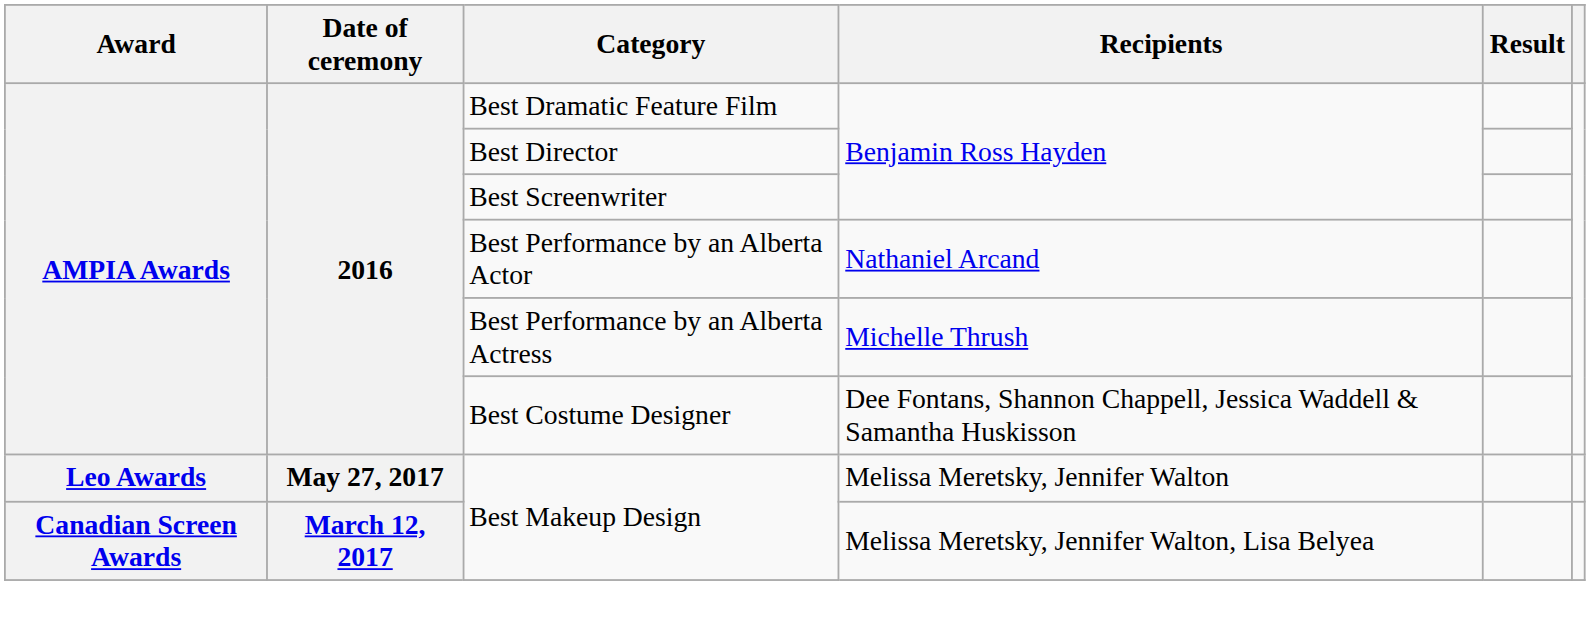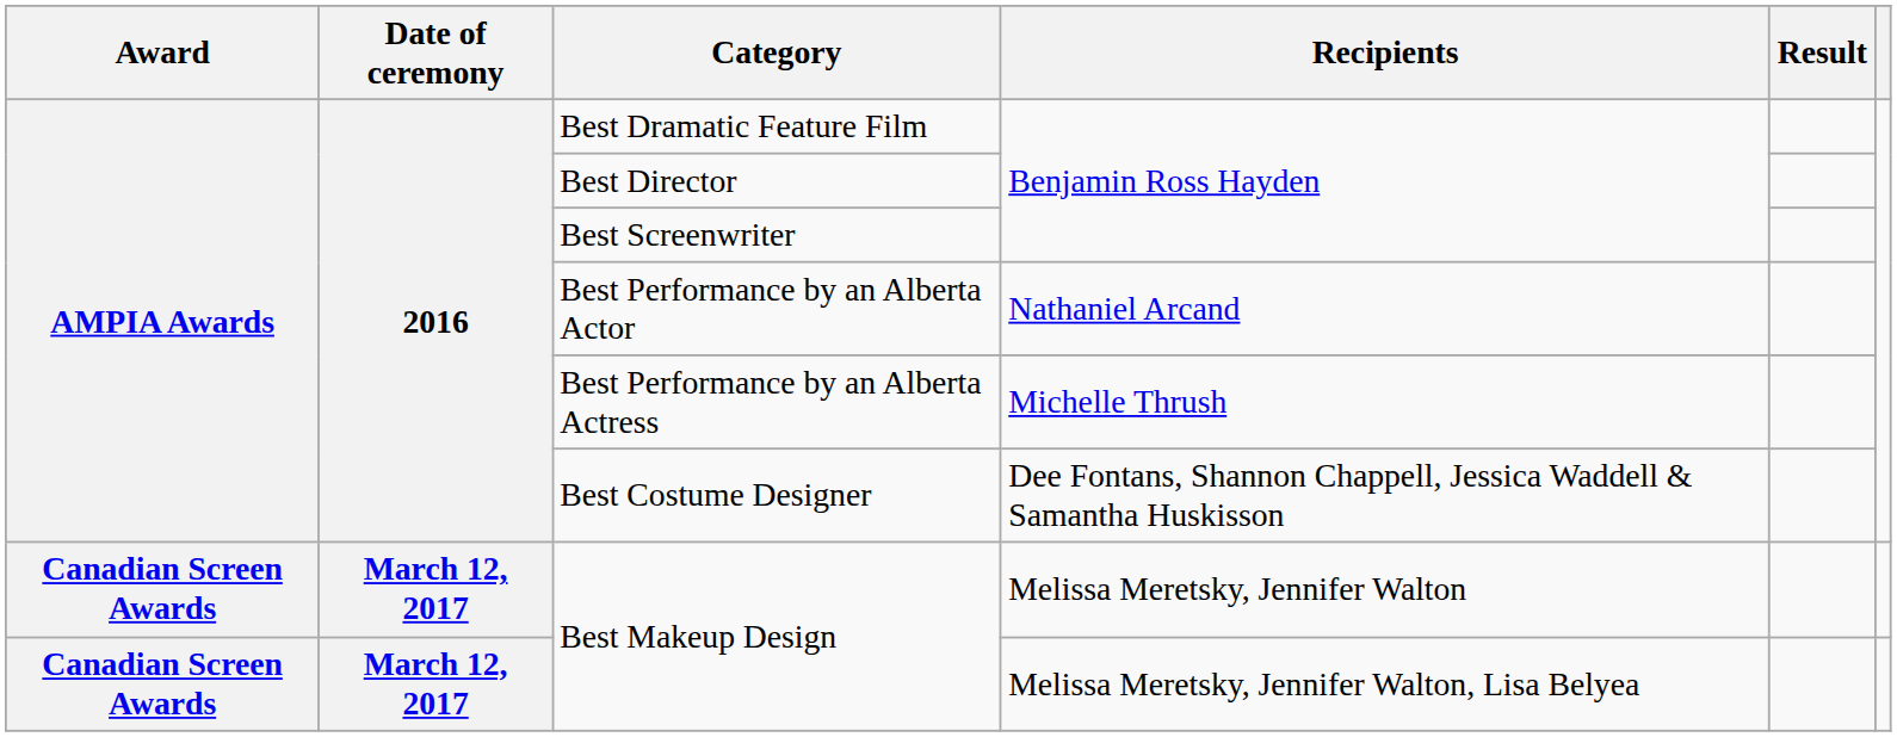Best Makeup Design / Melissa Meretsky, Jennifer Walton | Award: Leo Awards -> Canadian Screen Awards
Best Makeup Design / Melissa Meretsky, Jennifer Walton | Date of ceremony: May 27, 2017 -> March 12, 2017
